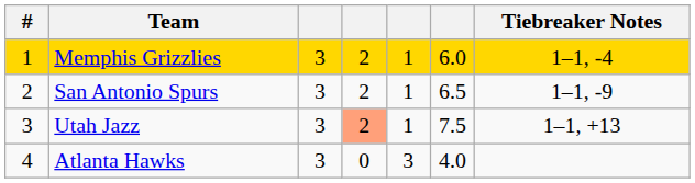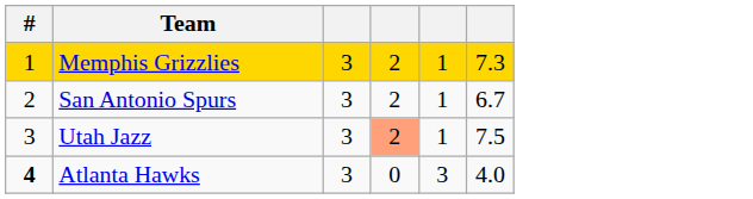- column: Tiebreaker Notes | 1–1, -4 | 1–1, -9 | 1–1, +13
Memphis Grizzlies | column 6: 6.0 -> 7.3
San Antonio Spurs | column 6: 6.5 -> 6.7
Atlanta Hawks | #: normal -> bold
